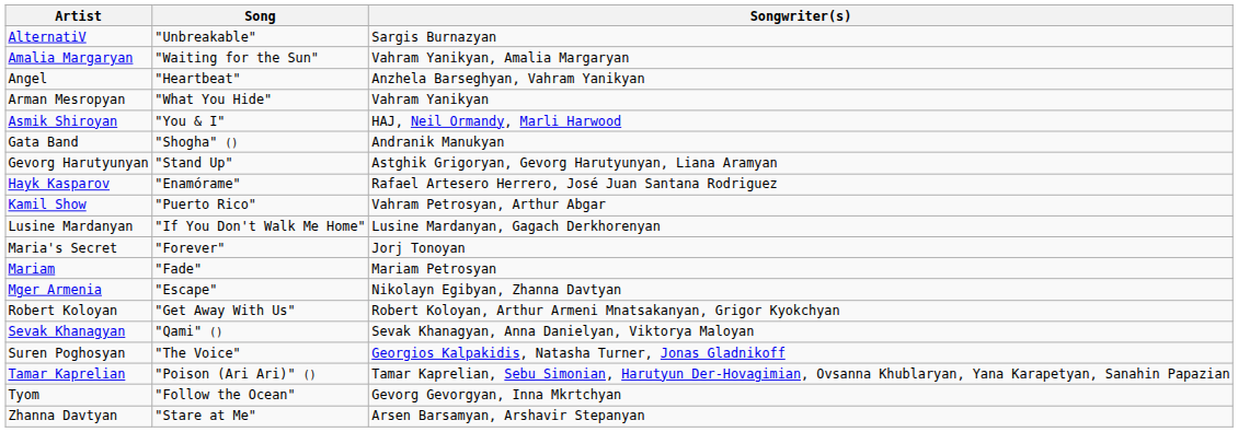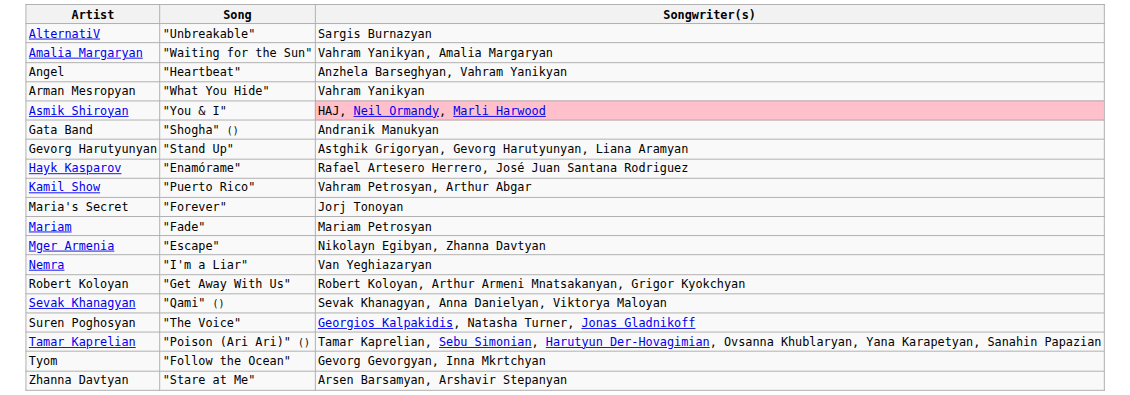Asmik Shiroyan | Songwriter(s): no background -> pink background
- row: Lusine Mardanyan | "If You Don't Walk Me Home" | Lusine Mardanyan, Gagach Derkhorenyan
+ row: Nemra | "I'm a Liar" | Van Yeghiazaryan
